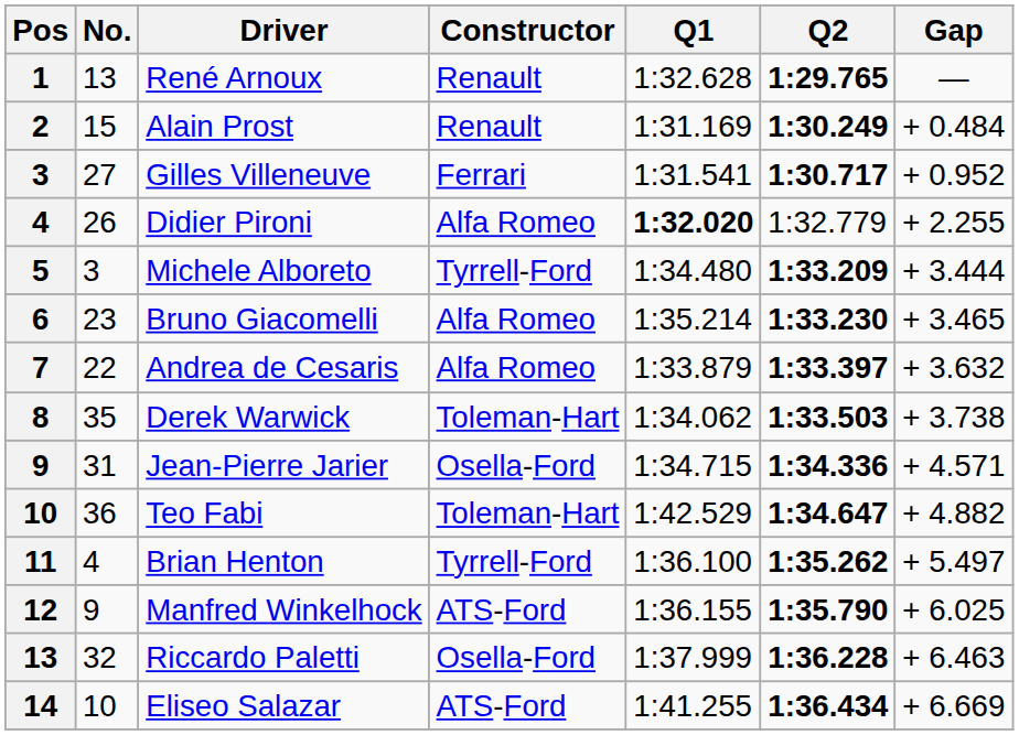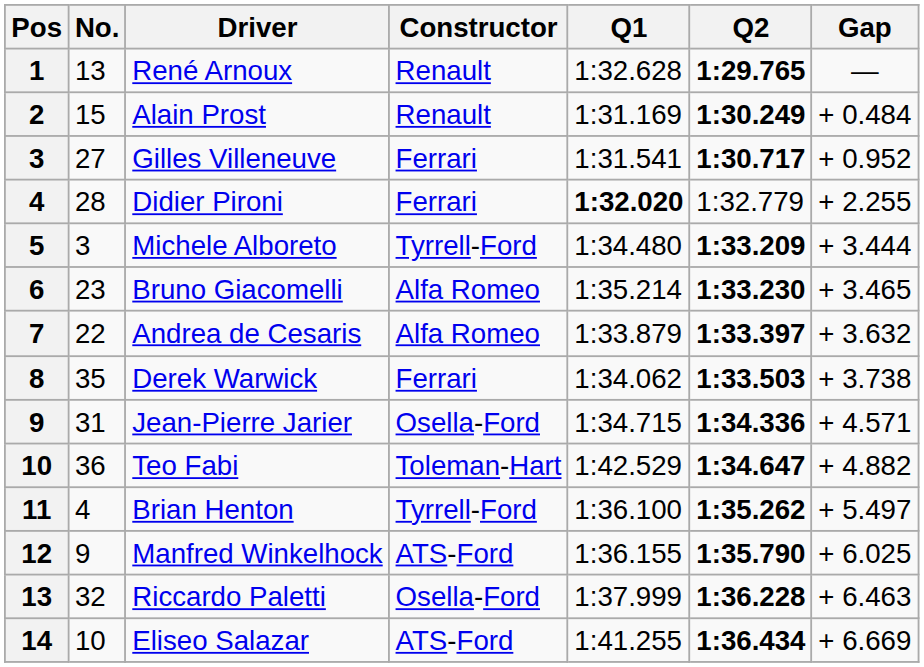Didier Pironi | No.: 26 -> 28
Didier Pironi | Constructor: Alfa Romeo -> Ferrari
Derek Warwick | Constructor: Toleman-Hart -> Ferrari
